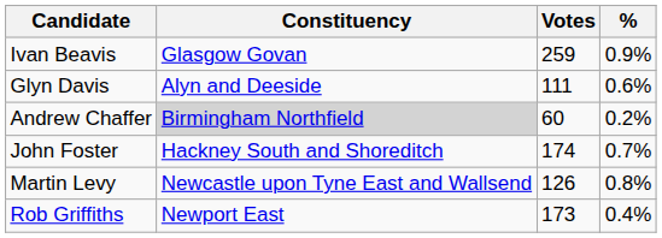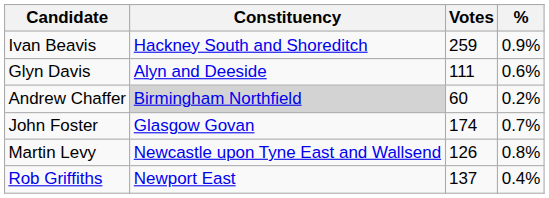Ivan Beavis | Constituency: Glasgow Govan -> Hackney South and Shoreditch
John Foster | Constituency: Hackney South and Shoreditch -> Glasgow Govan
Rob Griffiths | Votes: 173 -> 137
